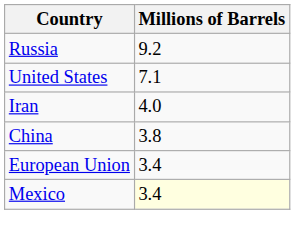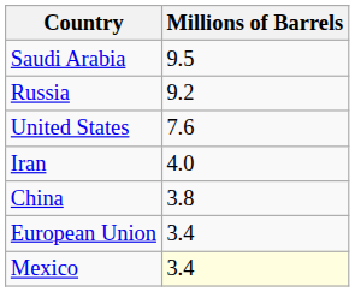+ row: Saudi Arabia | 9.5
United States | Millions of Barrels: 7.1 -> 7.6
